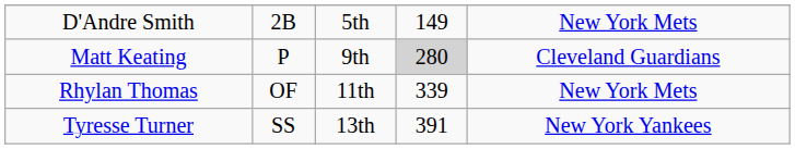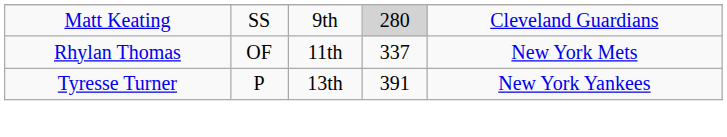- row: D'Andre Smith | 2B | 5th | 149 | New York Mets
Matt Keating | column 2: P -> SS
Rhylan Thomas | column 4: 339 -> 337
Tyresse Turner | column 2: SS -> P
